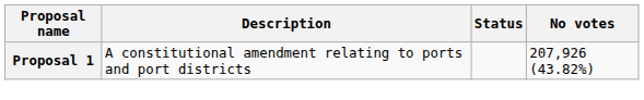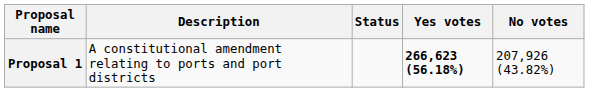+ column: Yes votes | 266,623 (56.18%)
